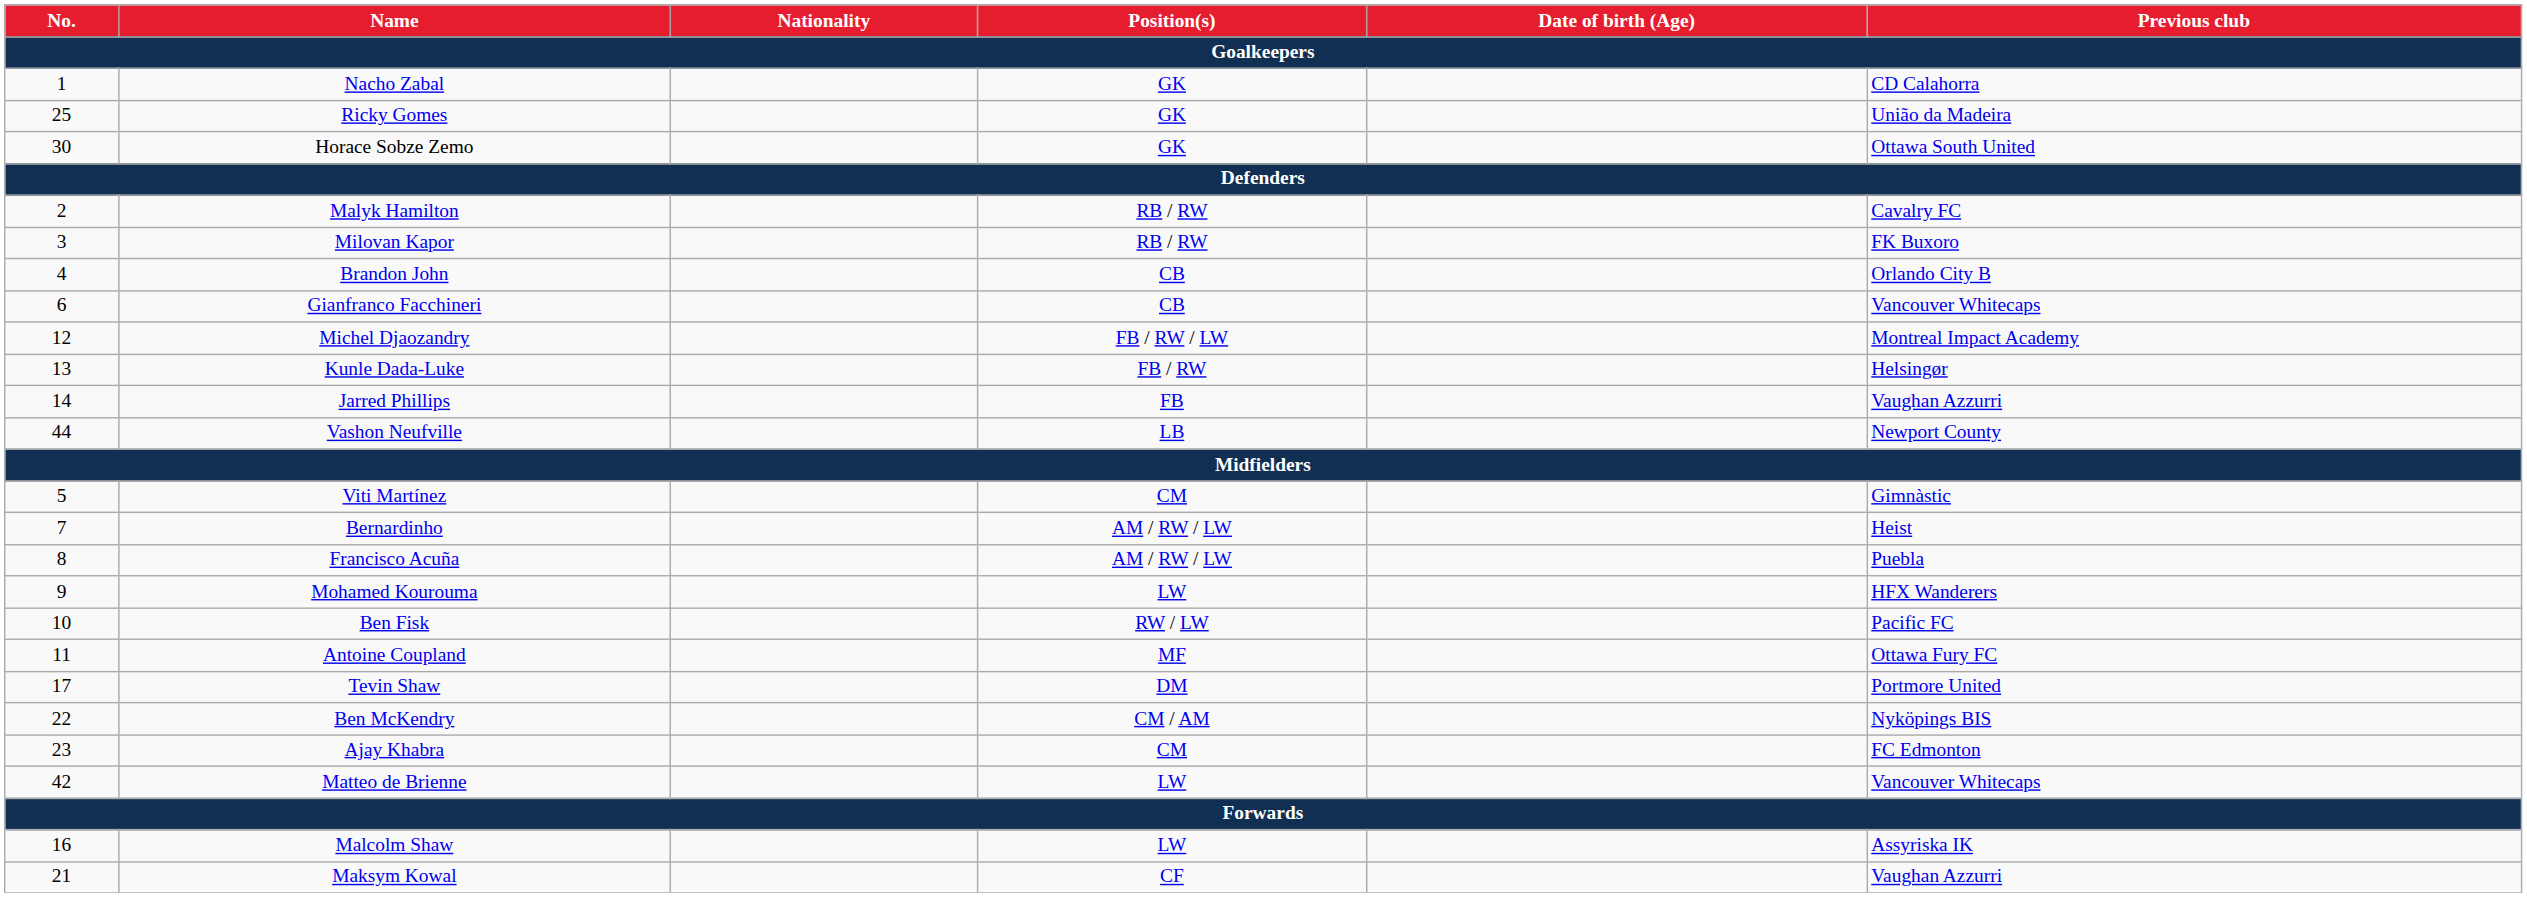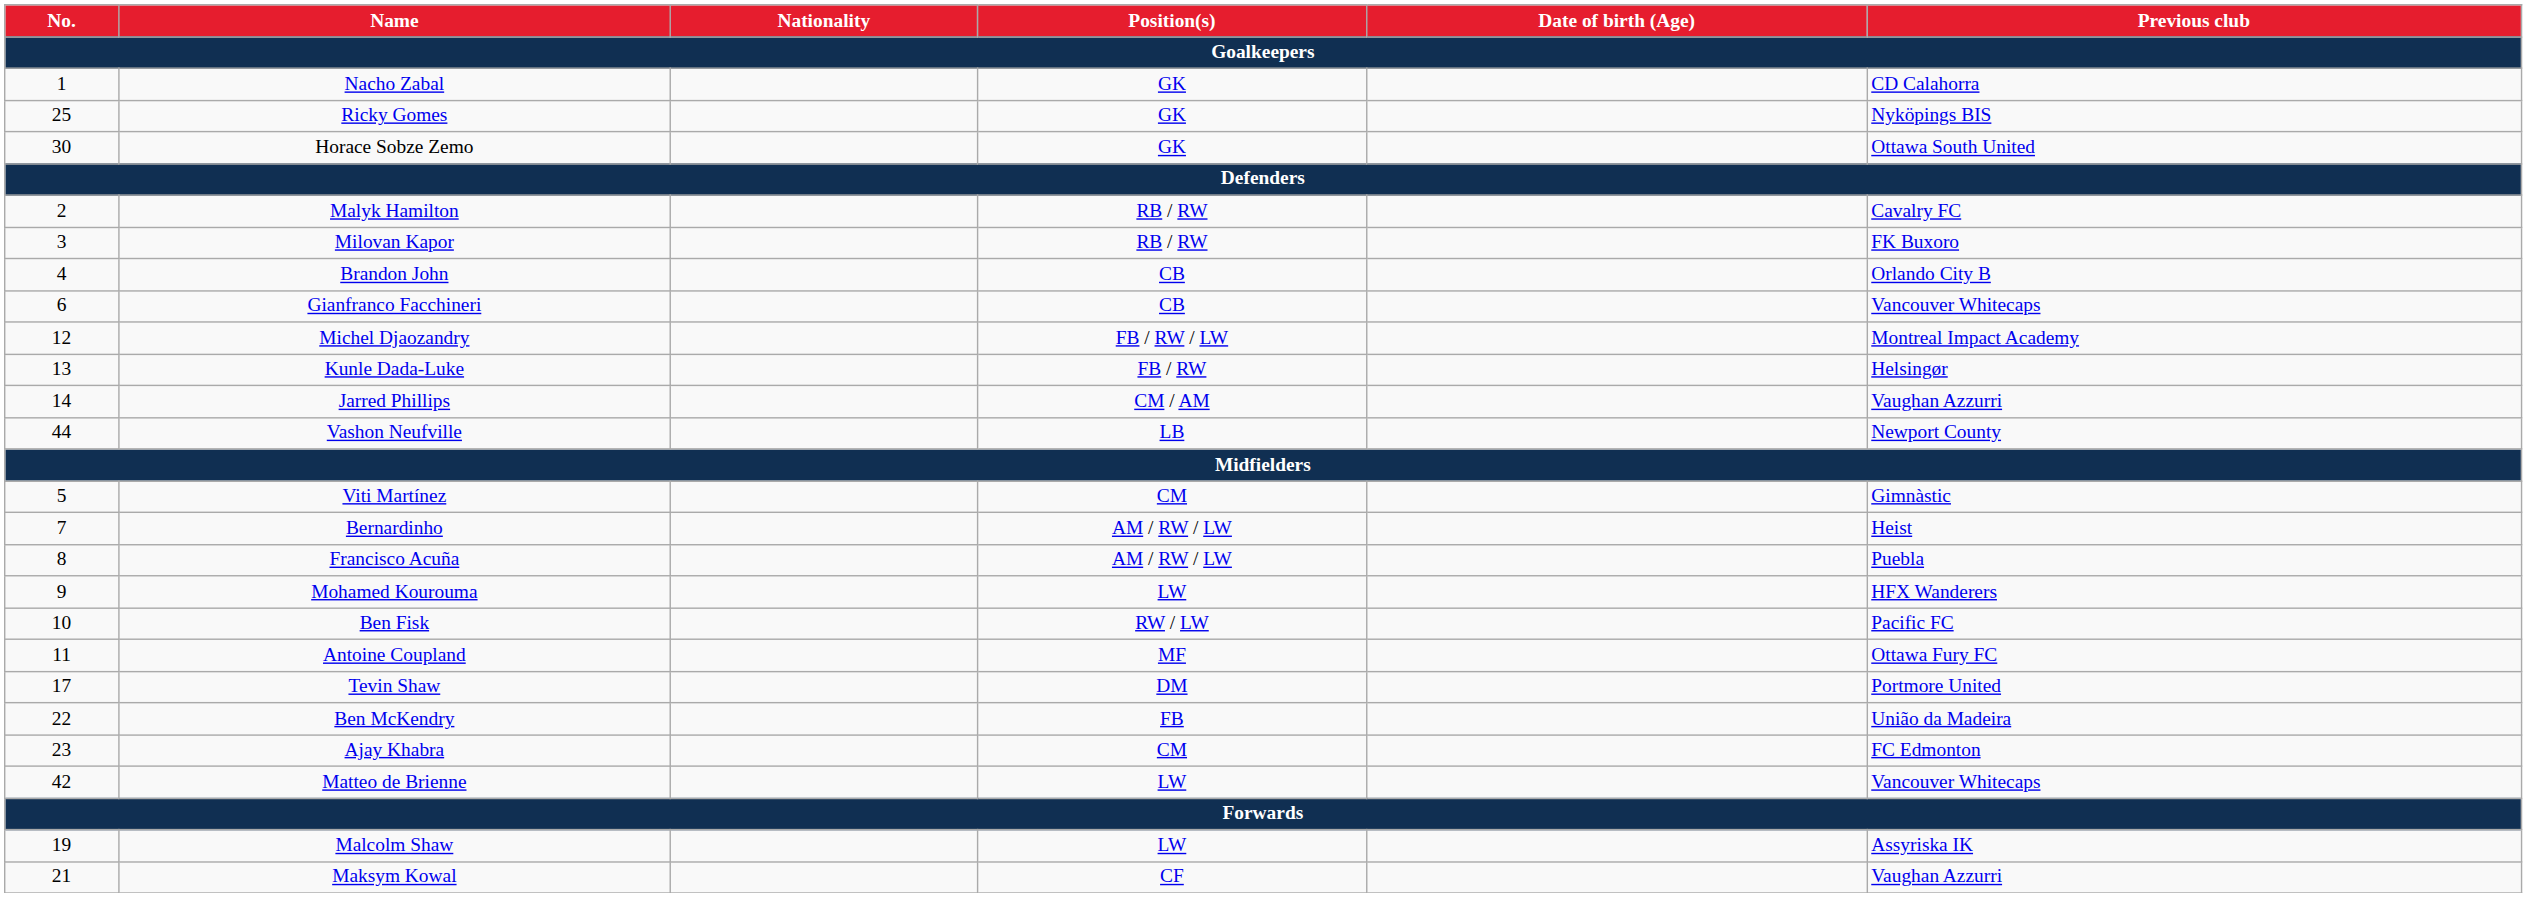Ricky Gomes | Previous club: União da Madeira -> Nyköpings BIS
Jarred Phillips | Position(s): FB -> CM / AM
Ben McKendry | Position(s): CM / AM -> FB
Ben McKendry | Previous club: Nyköpings BIS -> União da Madeira
Malcolm Shaw | No.: 16 -> 19
